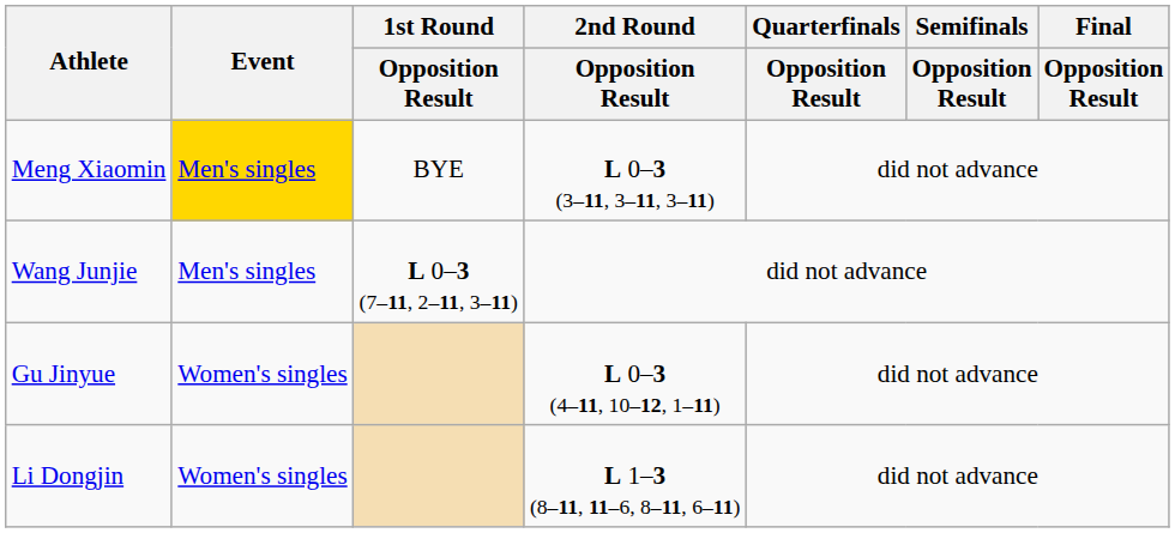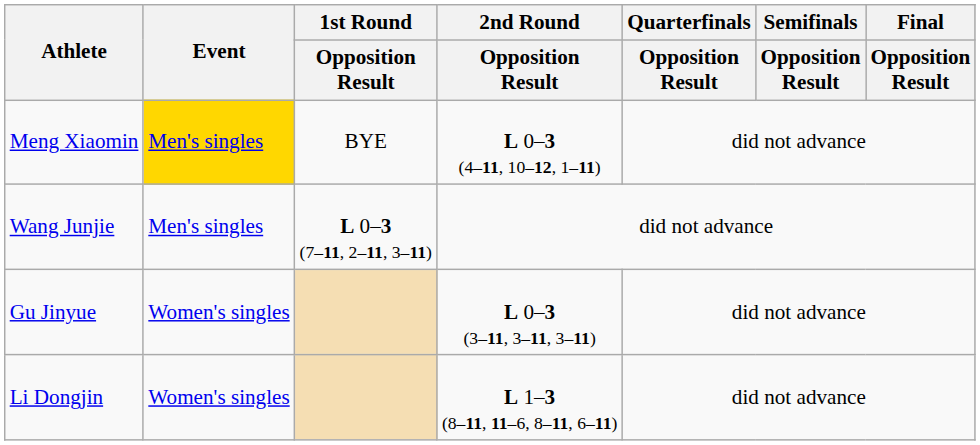Meng Xiaomin | 2nd Round / Opposition Result: L 0–3 (3–11, 3–11, 3–11) -> L 0–3 (4–11, 10–12, 1–11)
Gu Jinyue | 2nd Round / Opposition Result: L 0–3 (4–11, 10–12, 1–11) -> L 0–3 (3–11, 3–11, 3–11)
